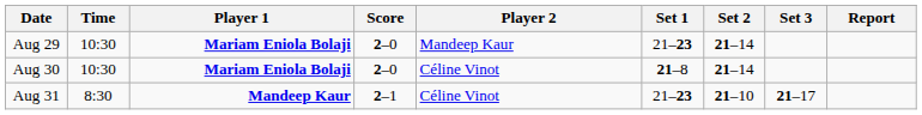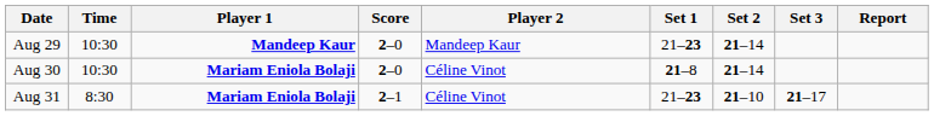Aug 29 | Player 1: Mariam Eniola Bolaji -> Mandeep Kaur
Aug 31 | Player 1: Mandeep Kaur -> Mariam Eniola Bolaji
